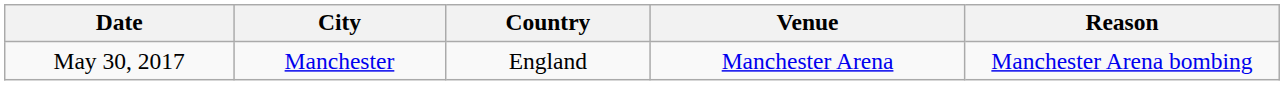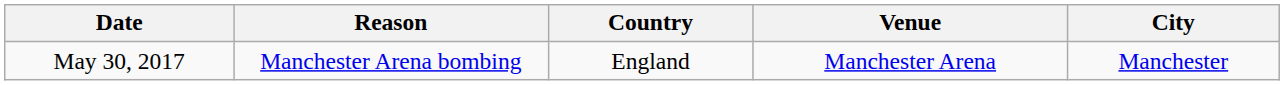columns swapped: City <-> Reason
